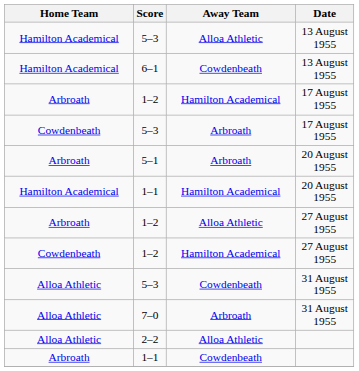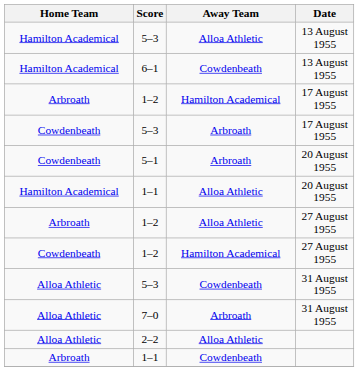5–1 | Home Team: Arbroath -> Cowdenbeath
1–1 / 20 August 1955 | Away Team: Hamilton Academical -> Alloa Athletic
